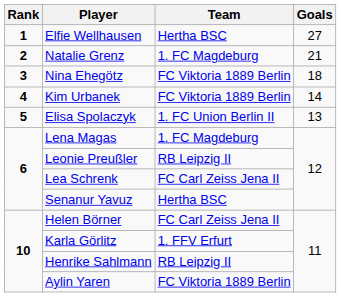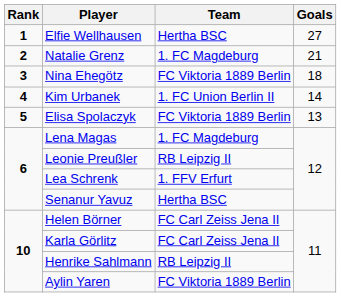Kim Urbanek | Team: FC Viktoria 1889 Berlin -> 1. FC Union Berlin II
Elisa Spolaczyk | Team: 1. FC Union Berlin II -> FC Viktoria 1889 Berlin
Lea Schrenk | Team: FC Carl Zeiss Jena II -> 1. FFV Erfurt
Karla Görlitz | Team: 1. FFV Erfurt -> FC Carl Zeiss Jena II
